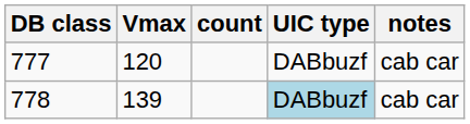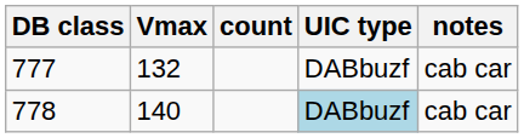777 | Vmax: 120 -> 132
778 | Vmax: 139 -> 140
